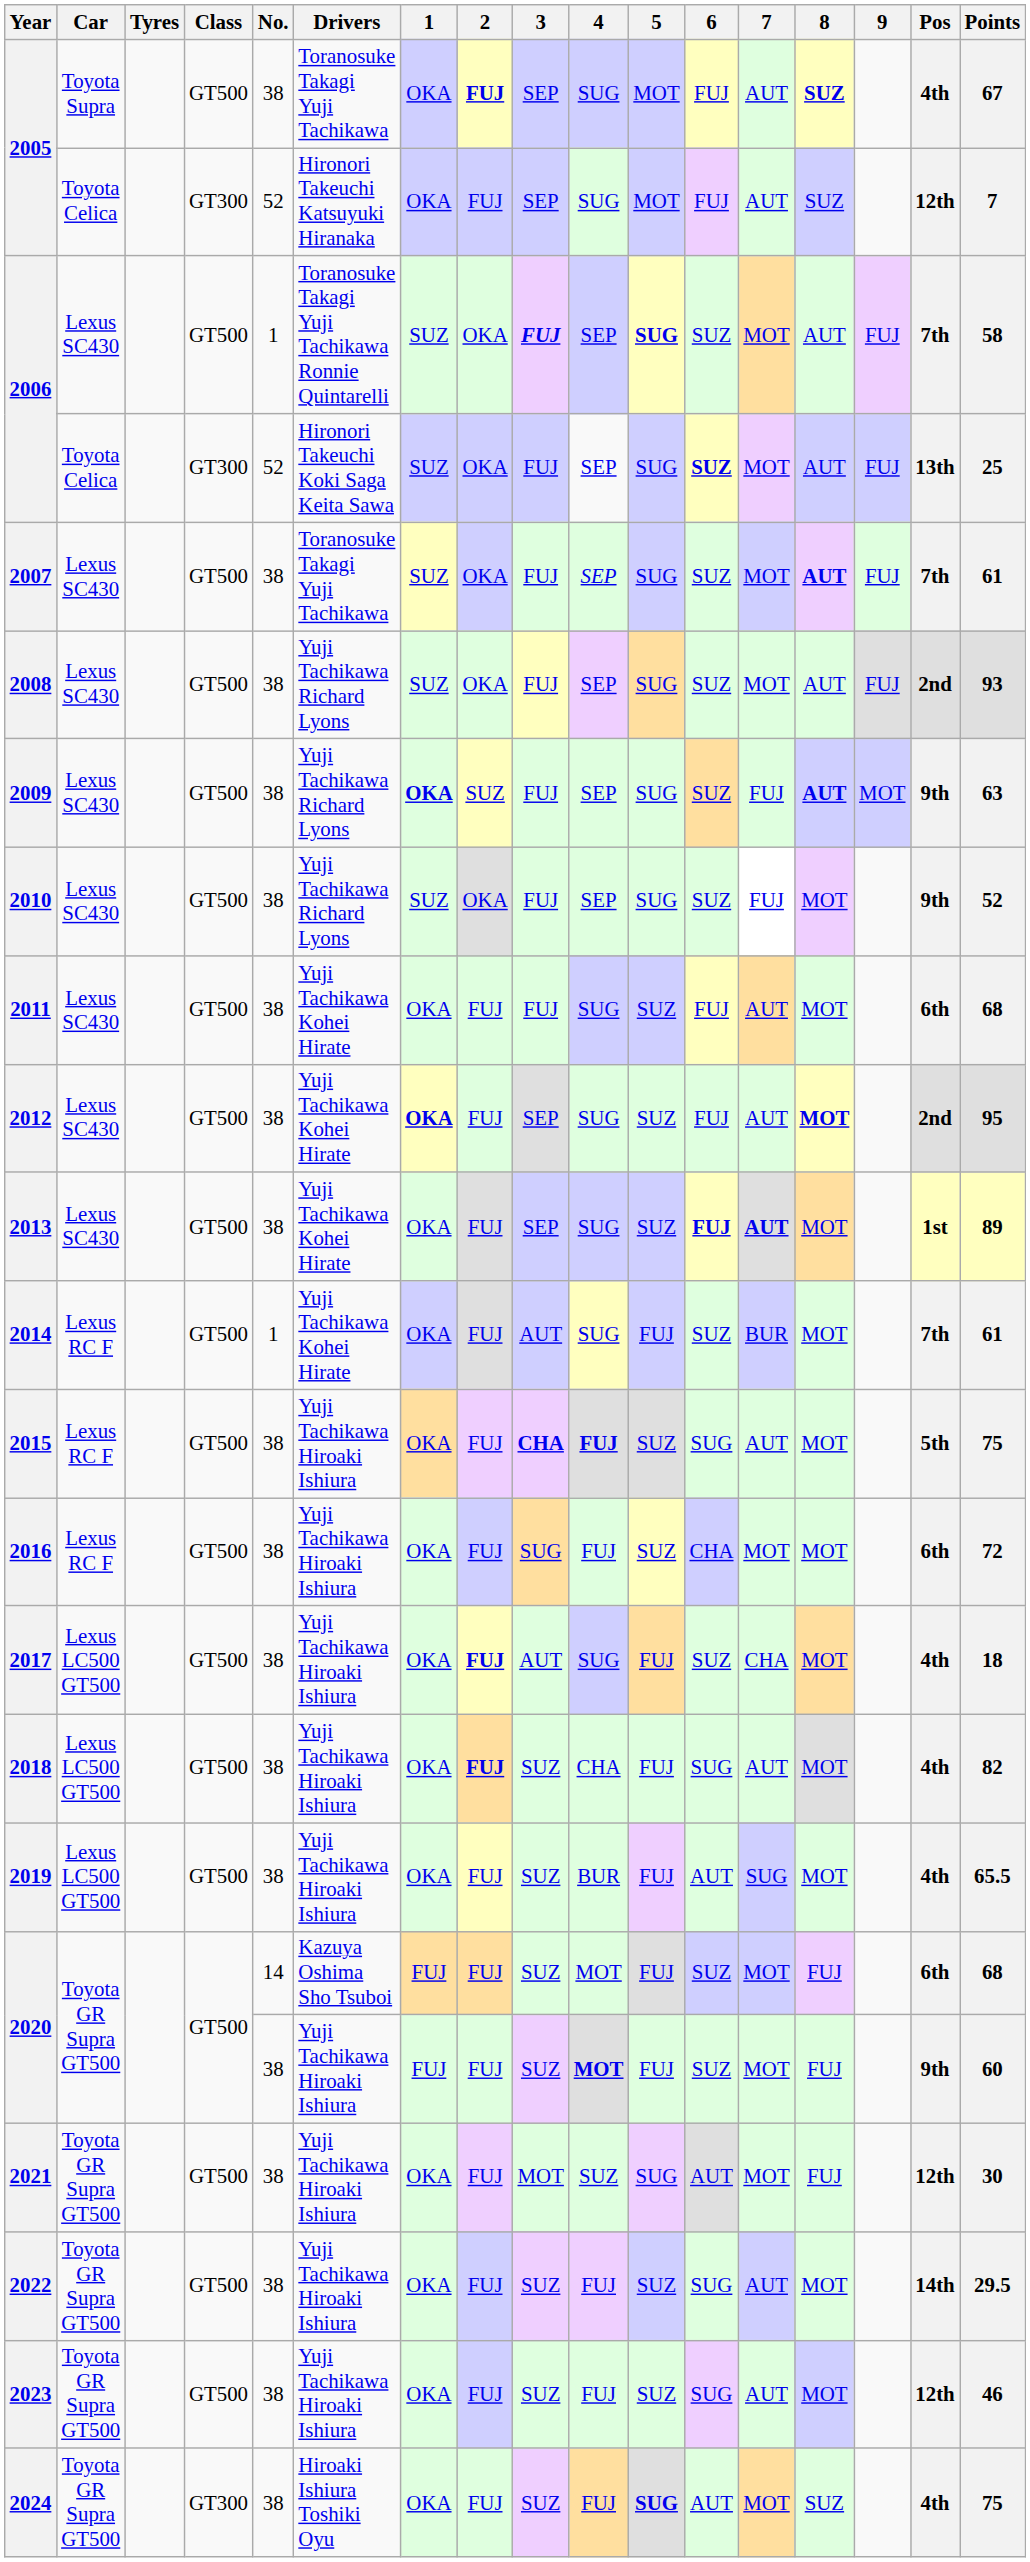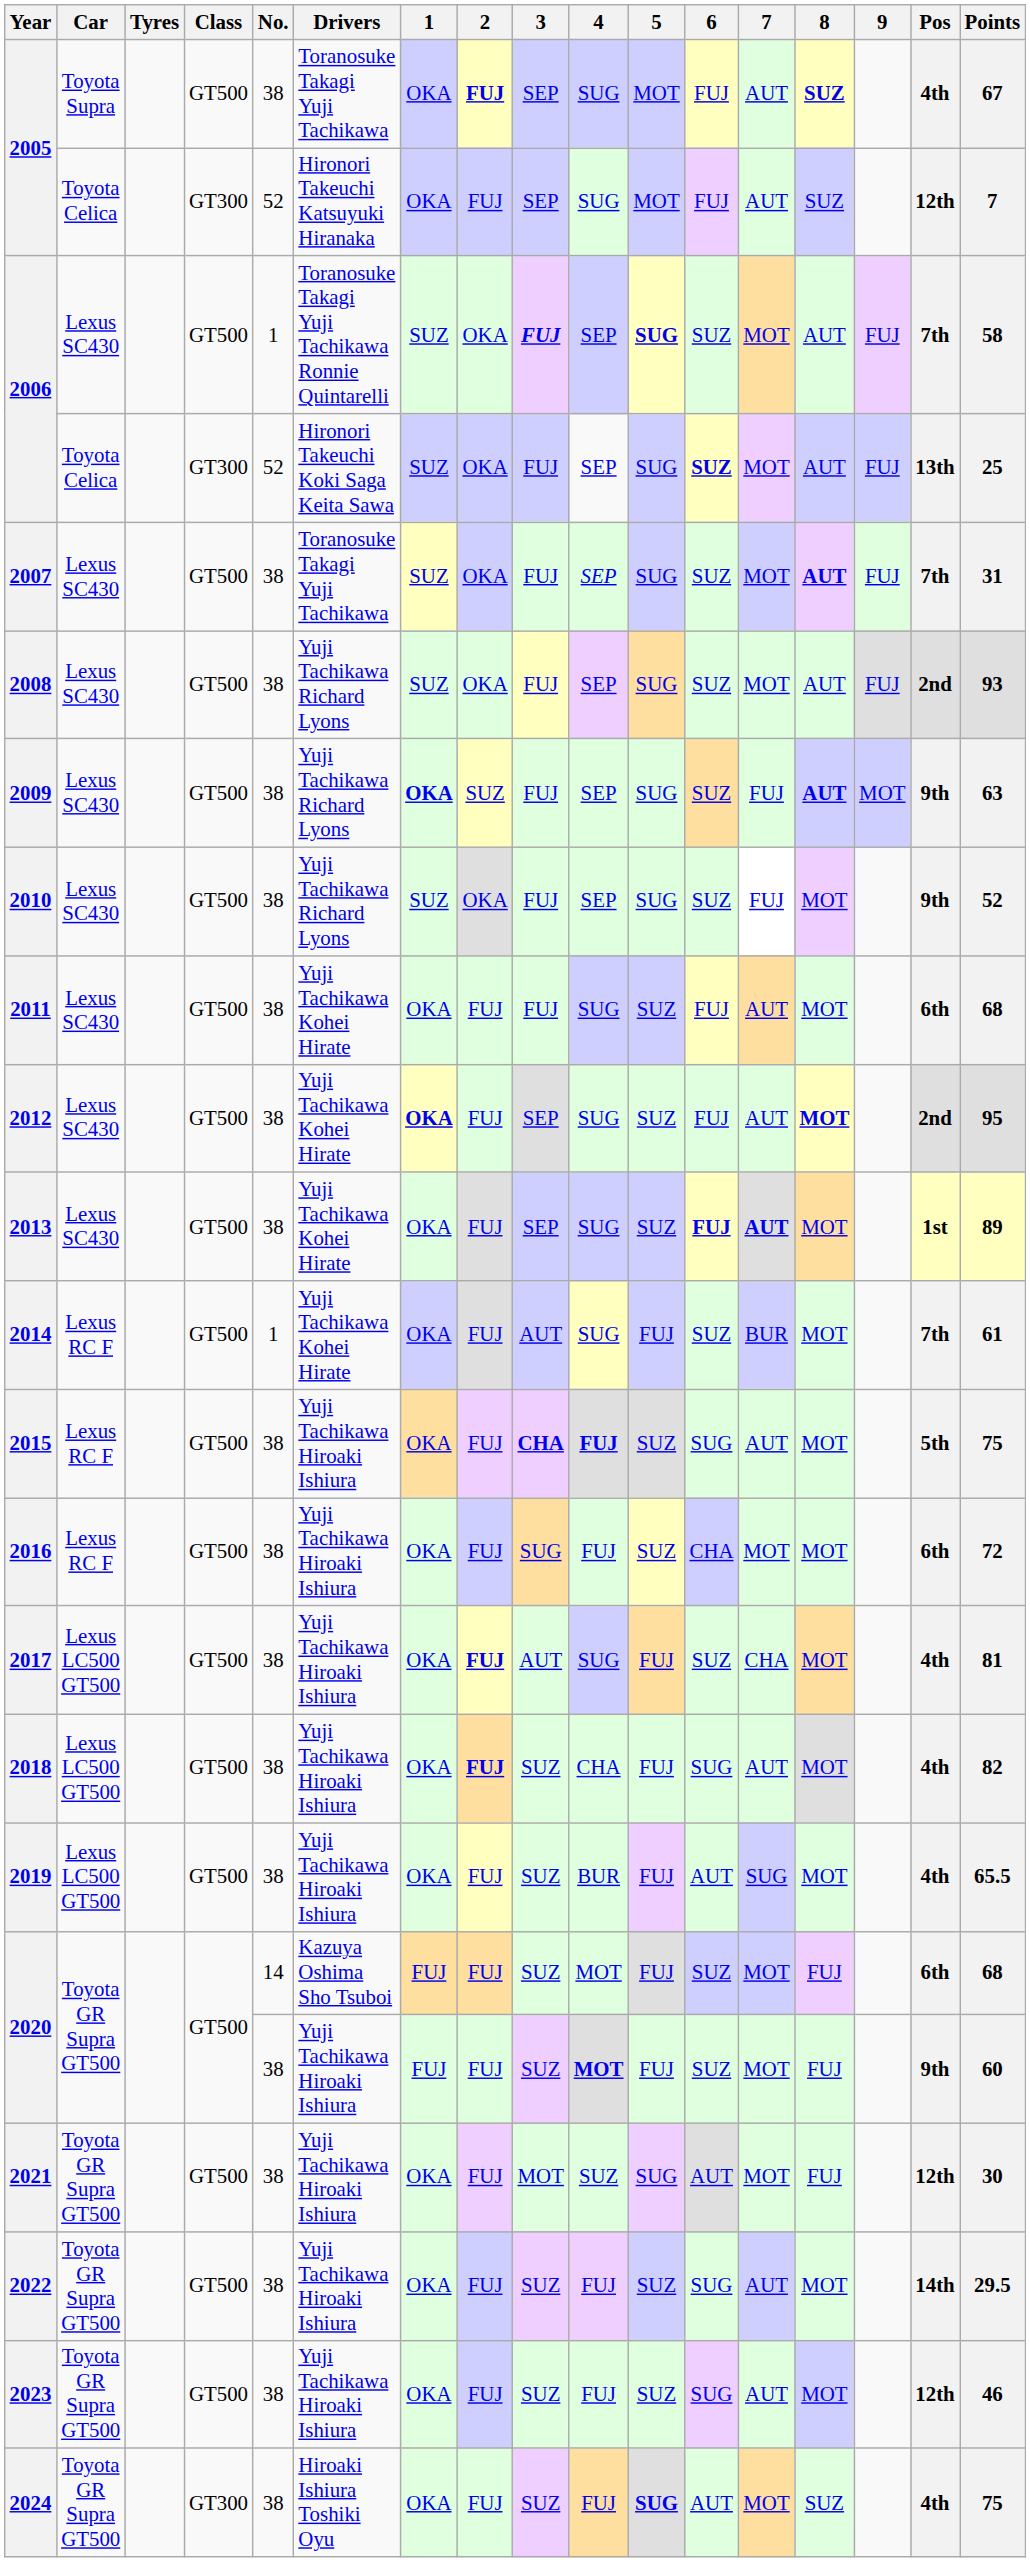2007 | Points: 61 -> 31
2017 | Points: 18 -> 81
